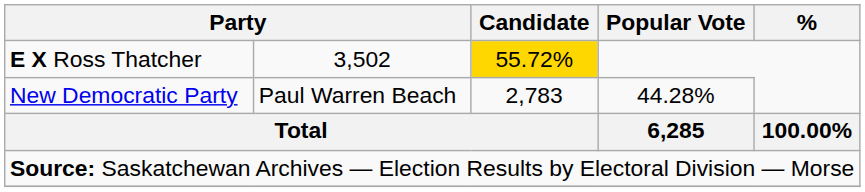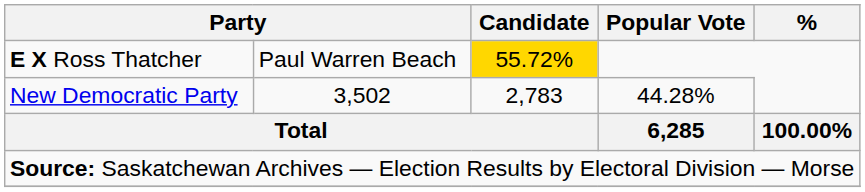E X Ross Thatcher | column 2: 3,502 -> Paul Warren Beach
New Democratic Party | column 2: Paul Warren Beach -> 3,502
